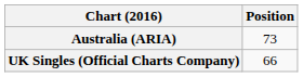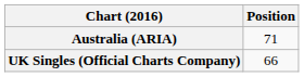Australia (ARIA) | Position: 73 -> 71
